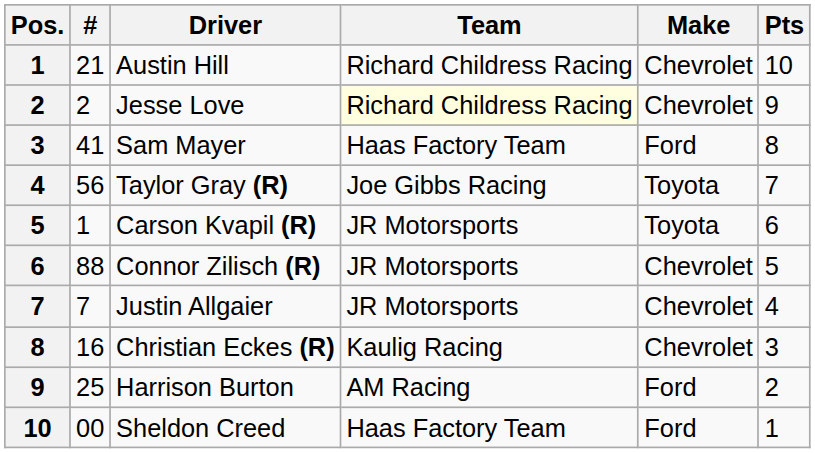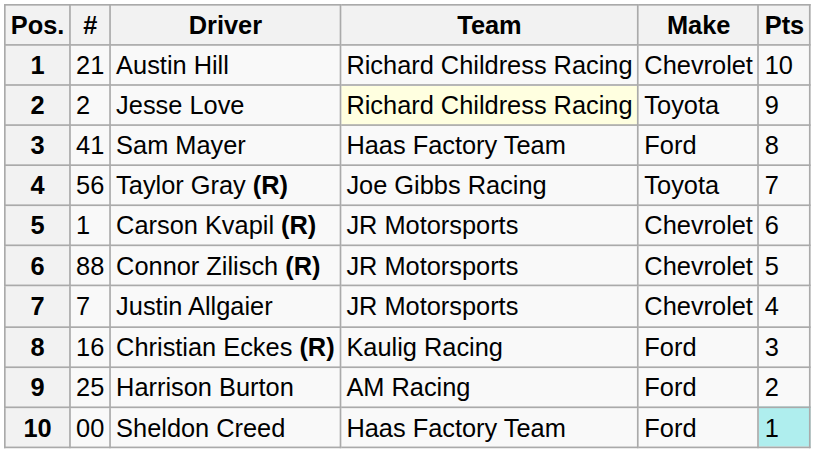Jesse Love | Make: Chevrolet -> Toyota
Carson Kvapil (R) | Make: Toyota -> Chevrolet
Christian Eckes (R) | Make: Chevrolet -> Ford
Sheldon Creed | Pts: no background -> paleturquoise background
